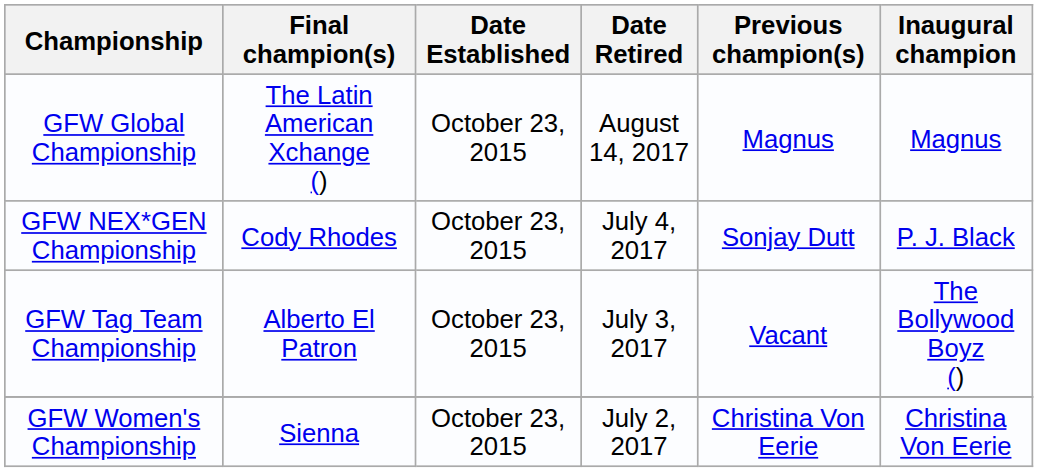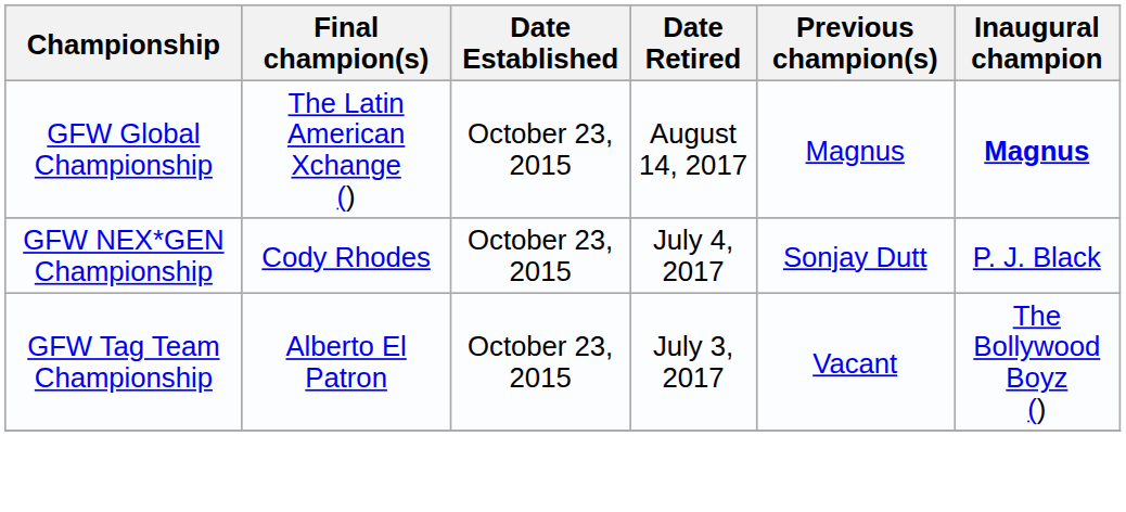GFW Global Championship | Inaugural champion: normal -> bold
- row: GFW Women's Championship | Sienna | October 23, 2015 | July 2, 2017 | Christina Von Eerie | Christina Von Eerie
